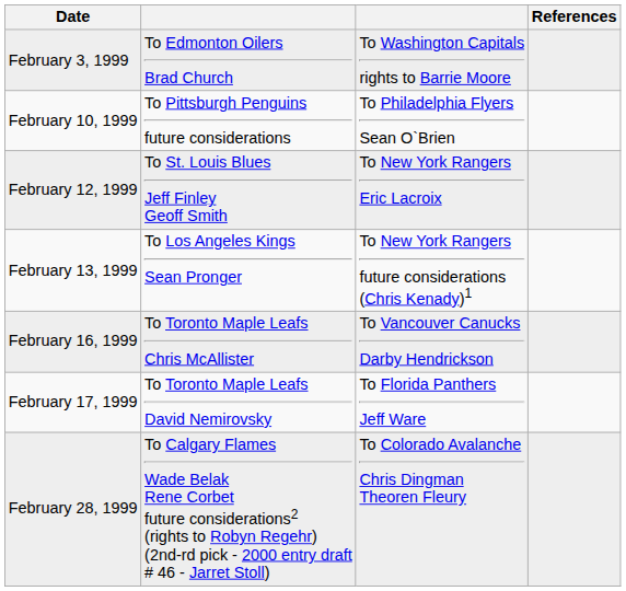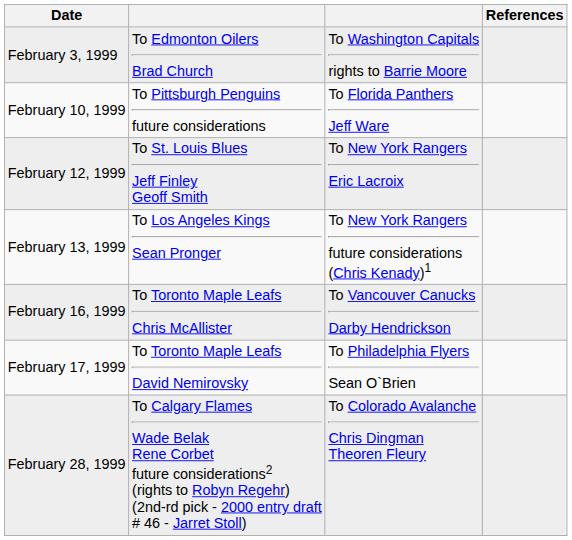February 10, 1999 | column 3: To Philadelphia Flyers Sean O`Brien -> To Florida Panthers Jeff Ware
February 17, 1999 | column 3: To Florida Panthers Jeff Ware -> To Philadelphia Flyers Sean O`Brien
